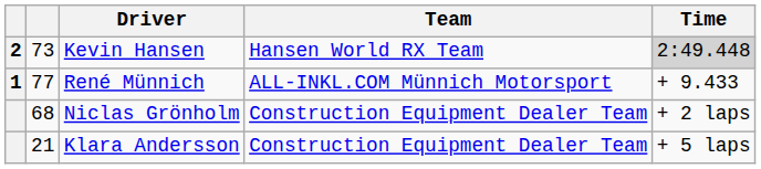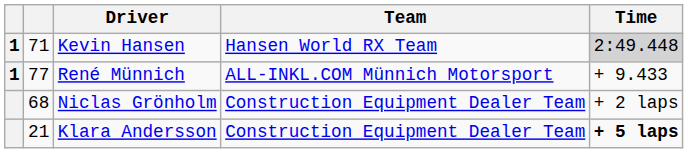Kevin Hansen | column 1: 2 -> 1
Kevin Hansen | column 2: 73 -> 71
Klara Andersson | Time: normal -> bold
